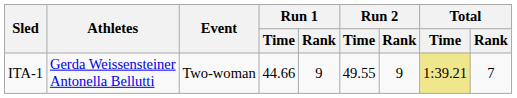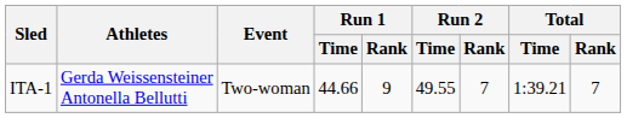ITA-1 | Run 2 / Rank: 9 -> 7
ITA-1 | Total / Time: khaki background -> no background
